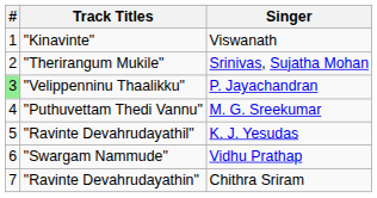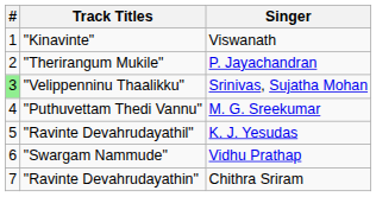"Therirangum Mukile" | Singer: Srinivas, Sujatha Mohan -> P. Jayachandran
"Velippenninu Thaalikku" | Singer: P. Jayachandran -> Srinivas, Sujatha Mohan
